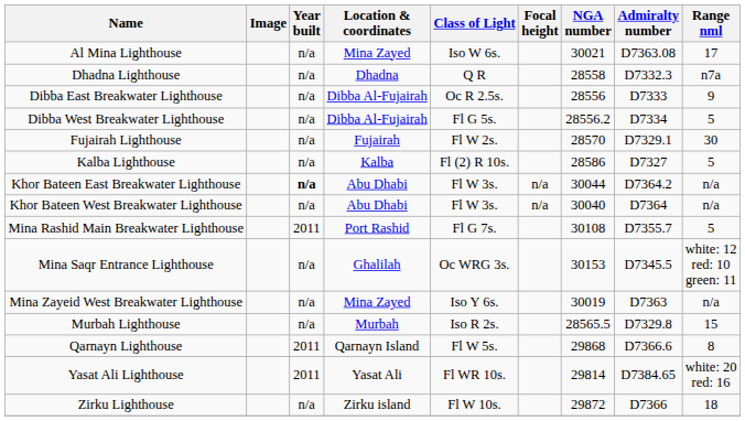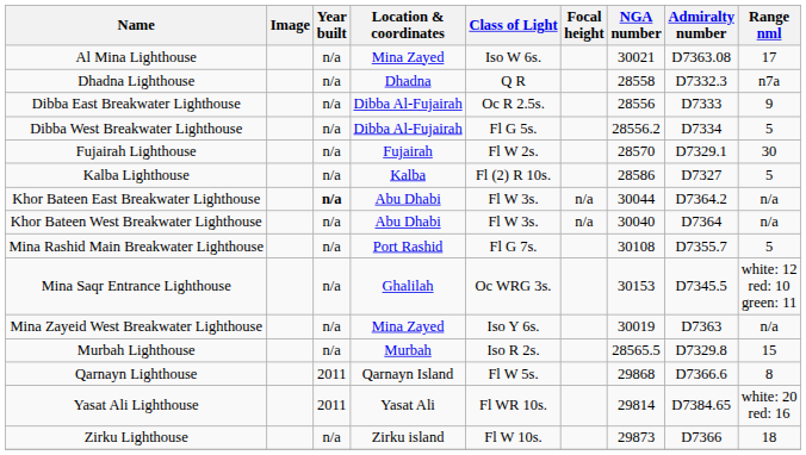Mina Rashid Main Breakwater Lighthouse | Year built: 2011 -> n/a
Zirku Lighthouse | NGA number: 29872 -> 29873
